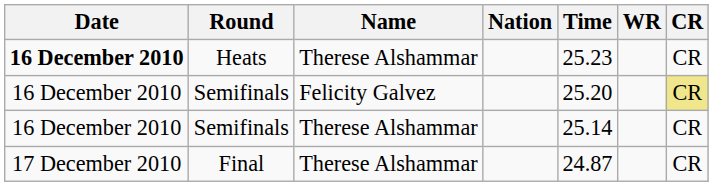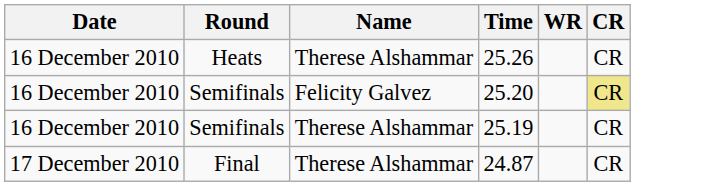- column: Nation
Heats | Date: bold -> normal
Heats | Time: 25.23 -> 25.26
Semifinals / Therese Alshammar | Time: 25.14 -> 25.19
